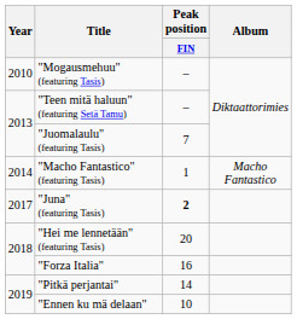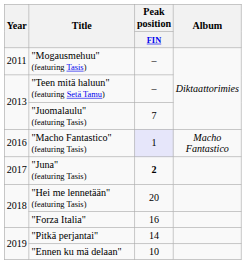"Mogausmehuu" (featuring Tasis) | Year: 2010 -> 2011
"Macho Fantastico" (featuring Tasis) | Year: 2014 -> 2016
"Macho Fantastico" (featuring Tasis) | Peak position / FIN: no background -> lavender background
